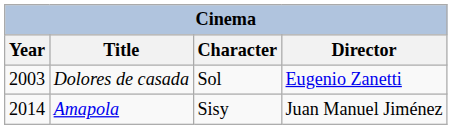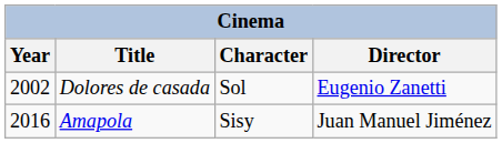Dolores de casada | Year: 2003 -> 2002
Amapola | Year: 2014 -> 2016
